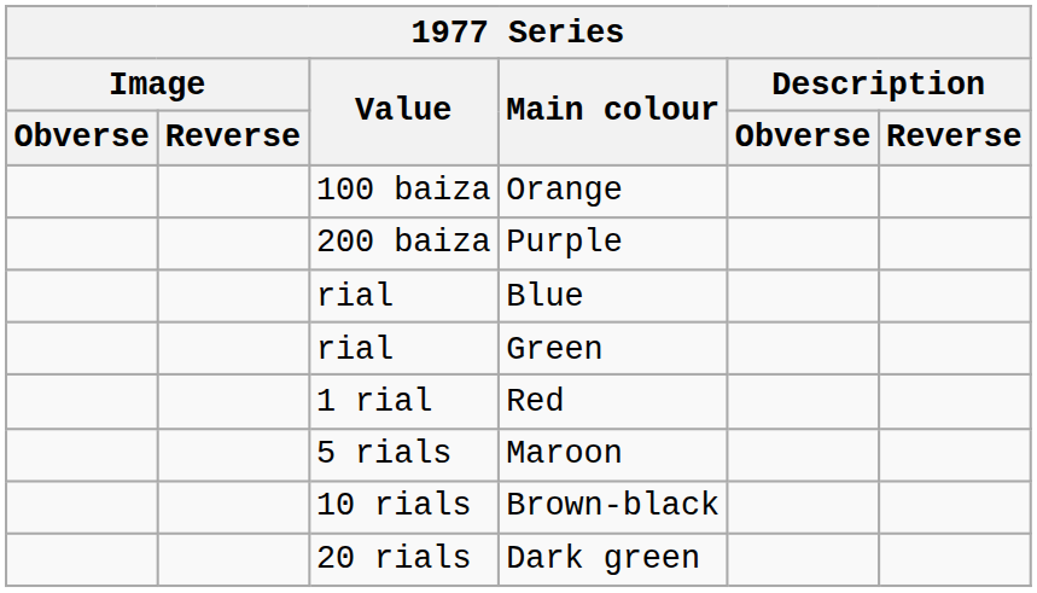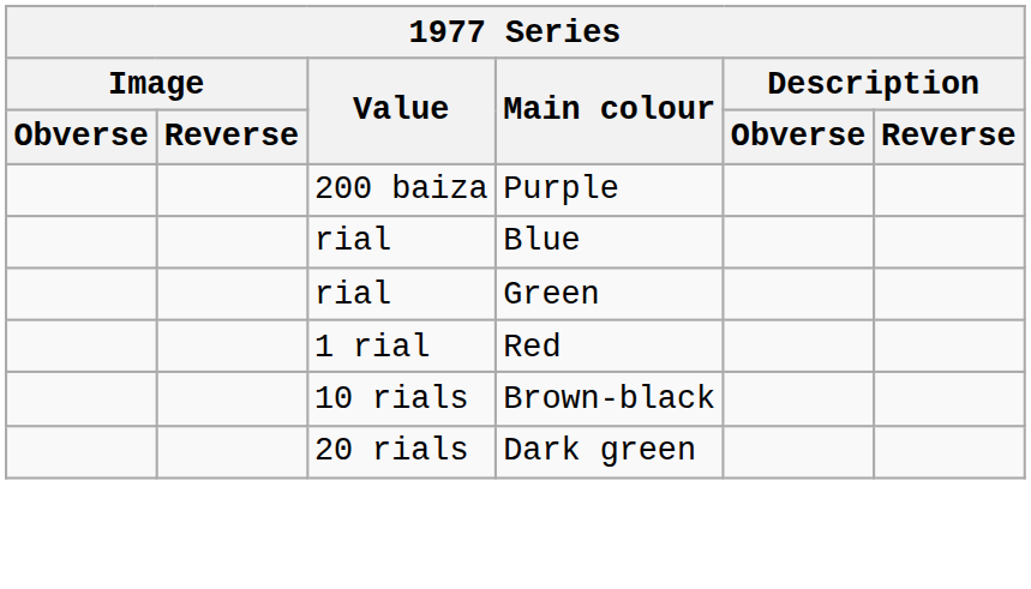- row: 100 baiza | Orange
- row: 5 rials | Maroon
